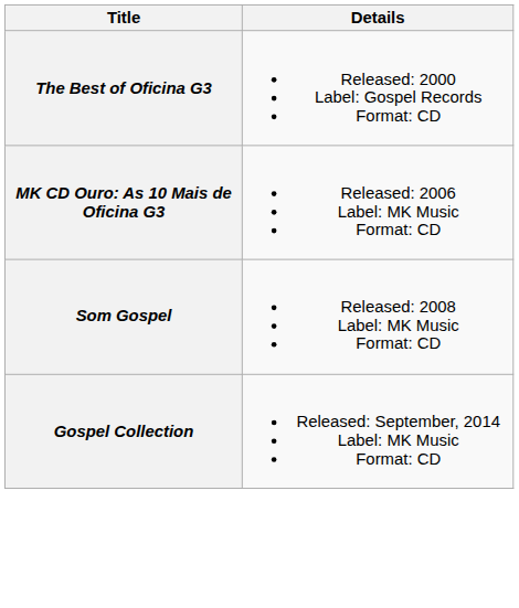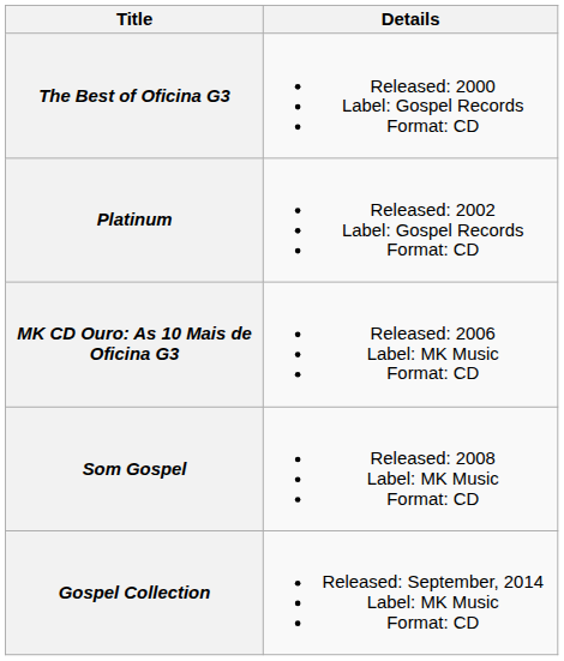+ row: Platinum | Released: 2002 Label: Gospel Records Format: CD
